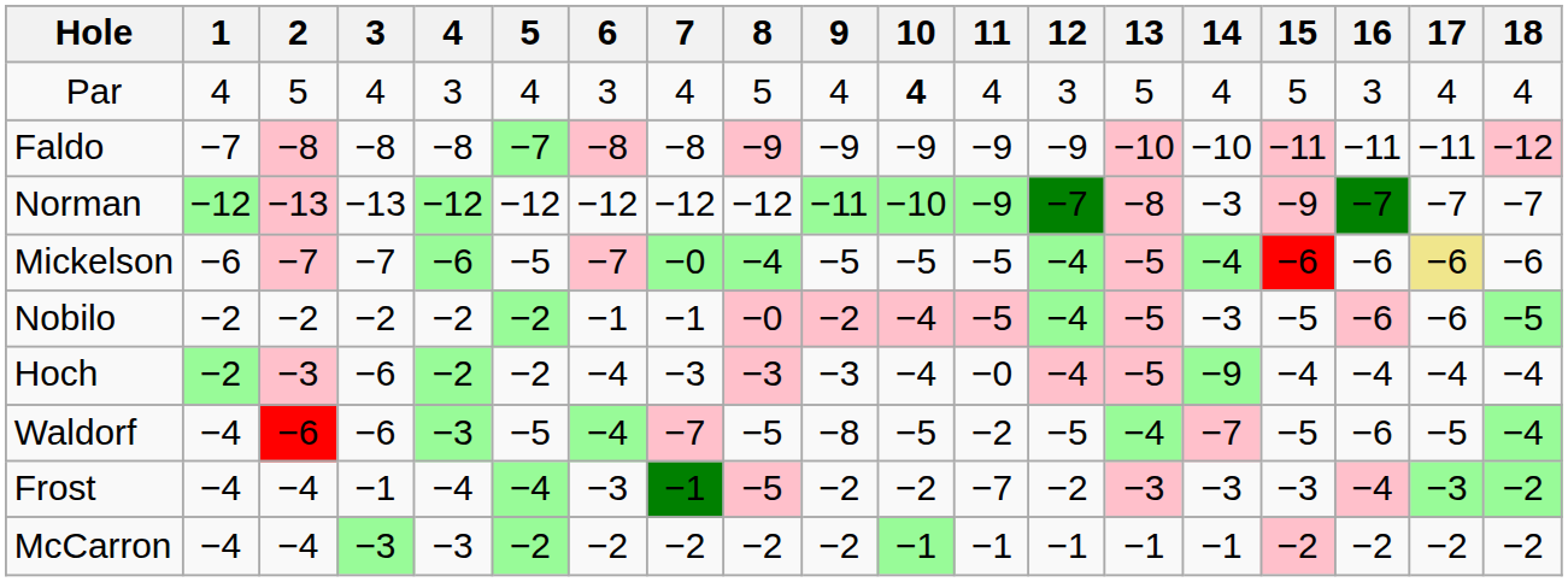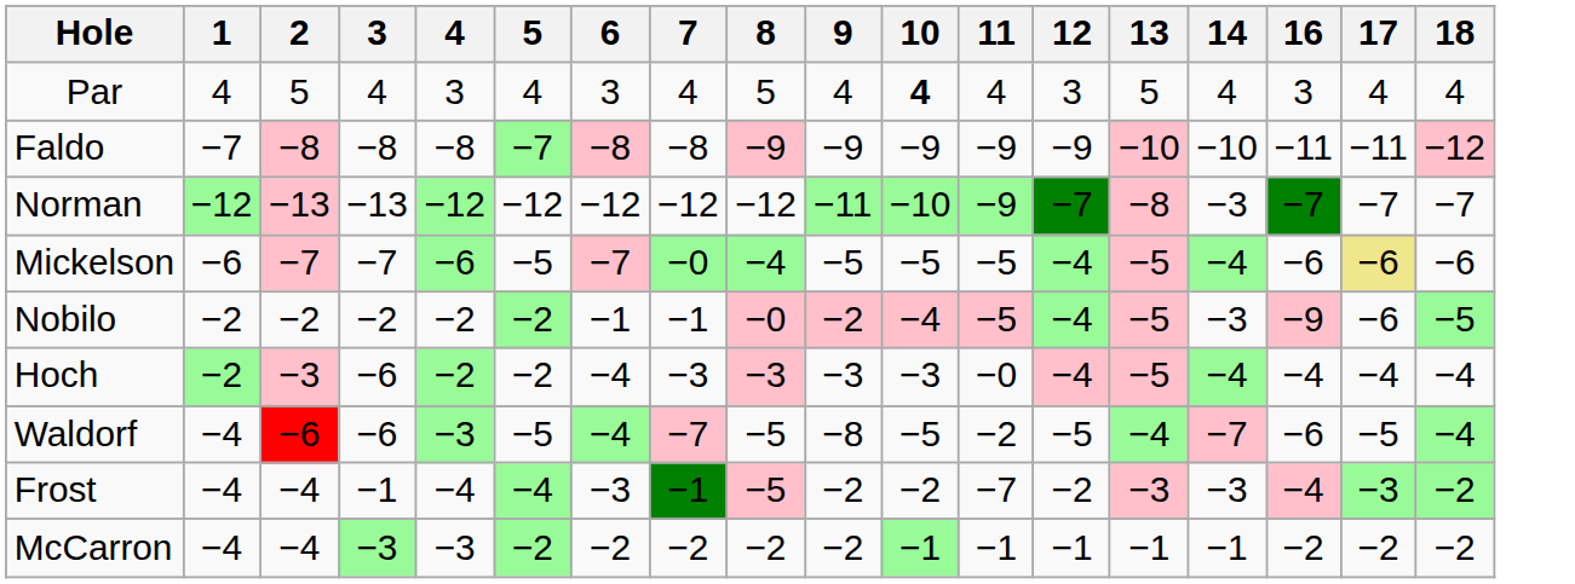- column: 15 | 5 | −11 | −9 | −6 | −5 | −4 | −5 | −3 | −2
Nobilo | 16: −6 -> −9
Hoch | 10: −4 -> −3
Hoch | 14: −9 -> −4
